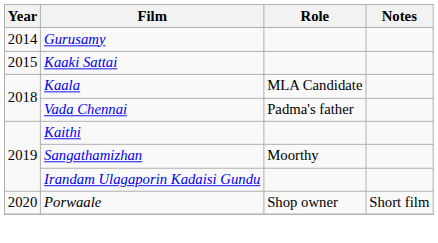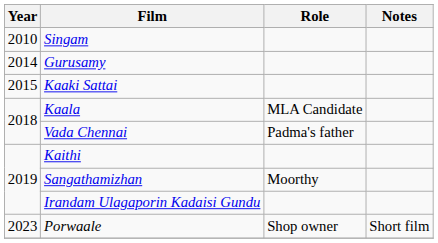+ row: 2010 | Singam
Porwaale | Year: 2020 -> 2023
